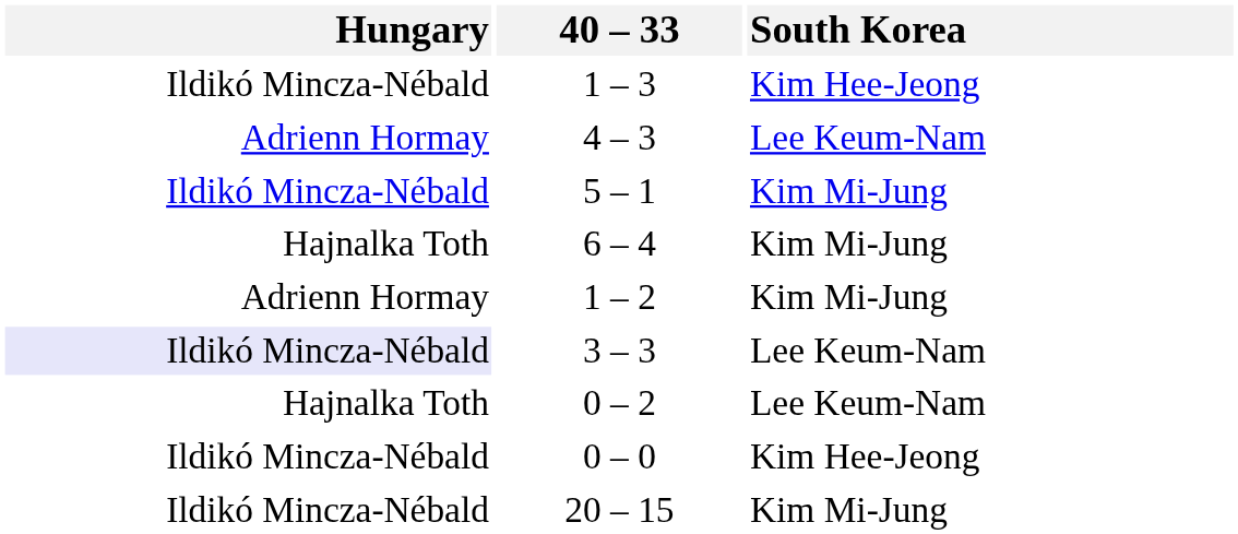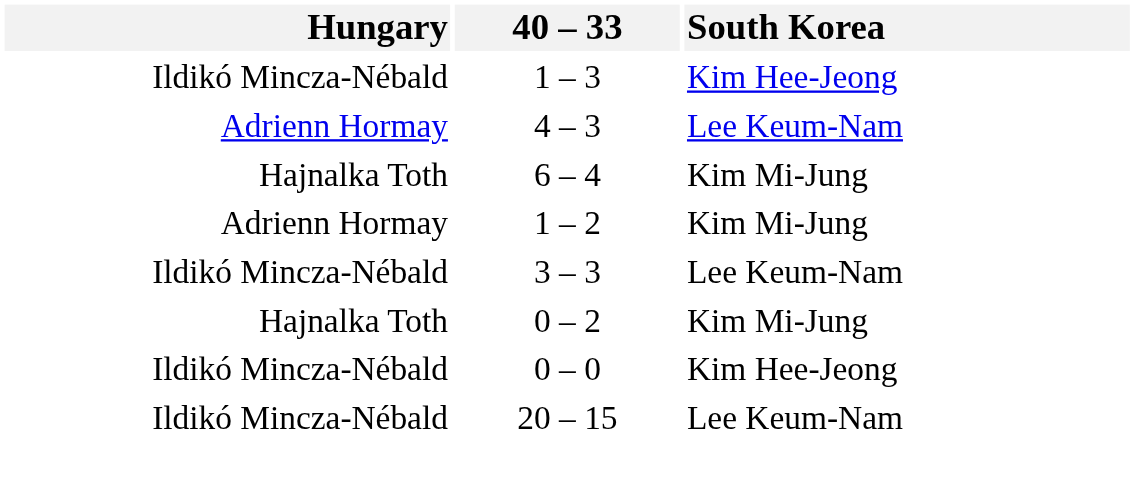- row: Ildikó Mincza-Nébald | 5 – 1 | Kim Mi-Jung
3 – 3 | Hungary: lavender background -> no background
0 – 2 | South Korea: Lee Keum-Nam -> Kim Mi-Jung
20 – 15 | South Korea: Kim Mi-Jung -> Lee Keum-Nam
